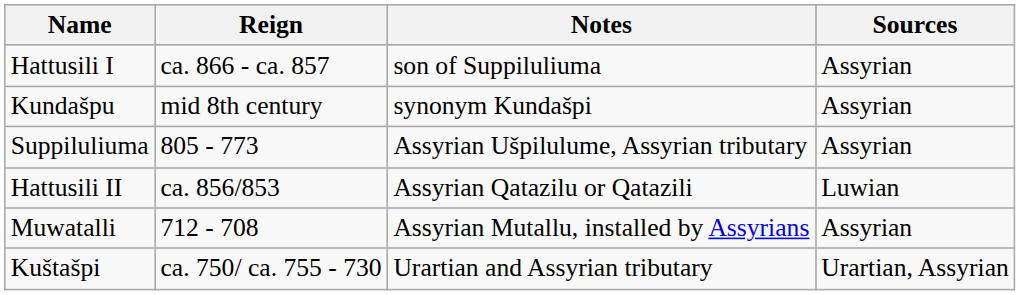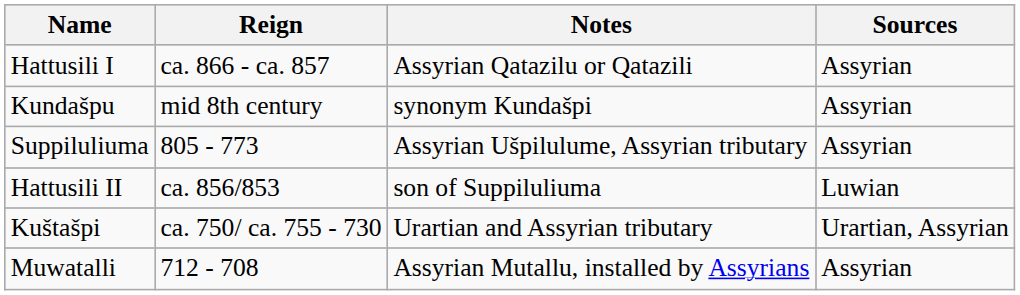Hattusili I | Notes: son of Suppiluliuma -> Assyrian Qatazilu or Qatazili
Hattusili II | Notes: Assyrian Qatazilu or Qatazili -> son of Suppiluliuma
rows swapped: Kuštašpi <-> Muwatalli
